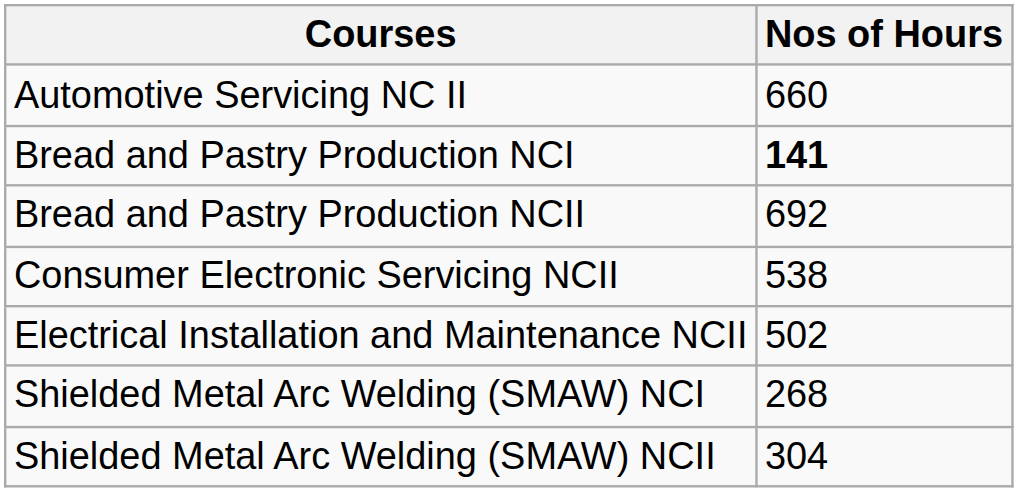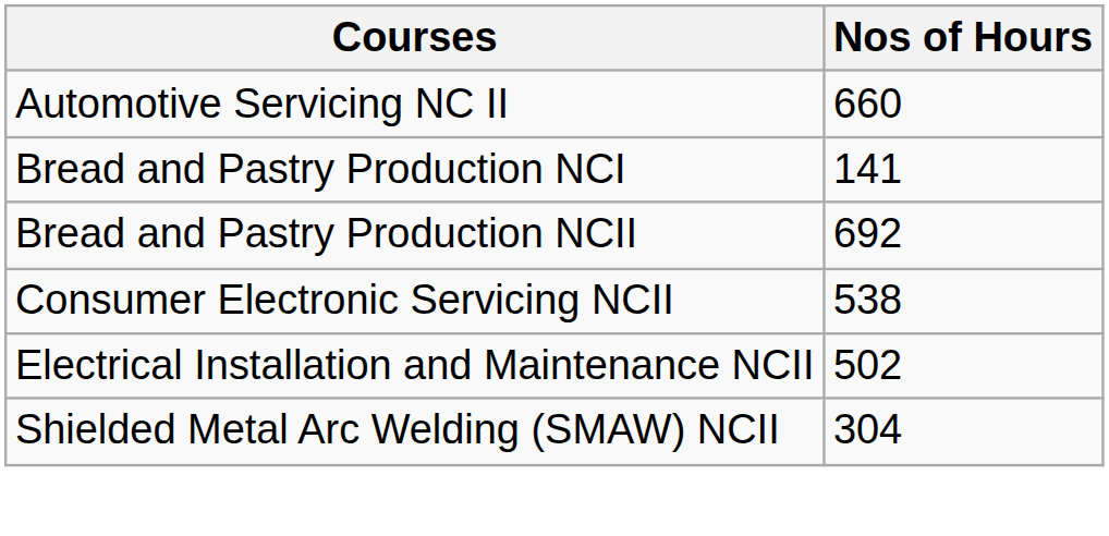Bread and Pastry Production NCI | Nos of Hours: bold -> normal
- row: Shielded Metal Arc Welding (SMAW) NCI | 268
